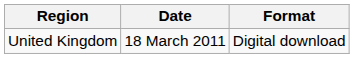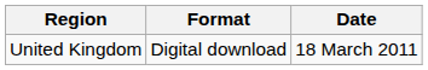columns swapped: Date <-> Format
